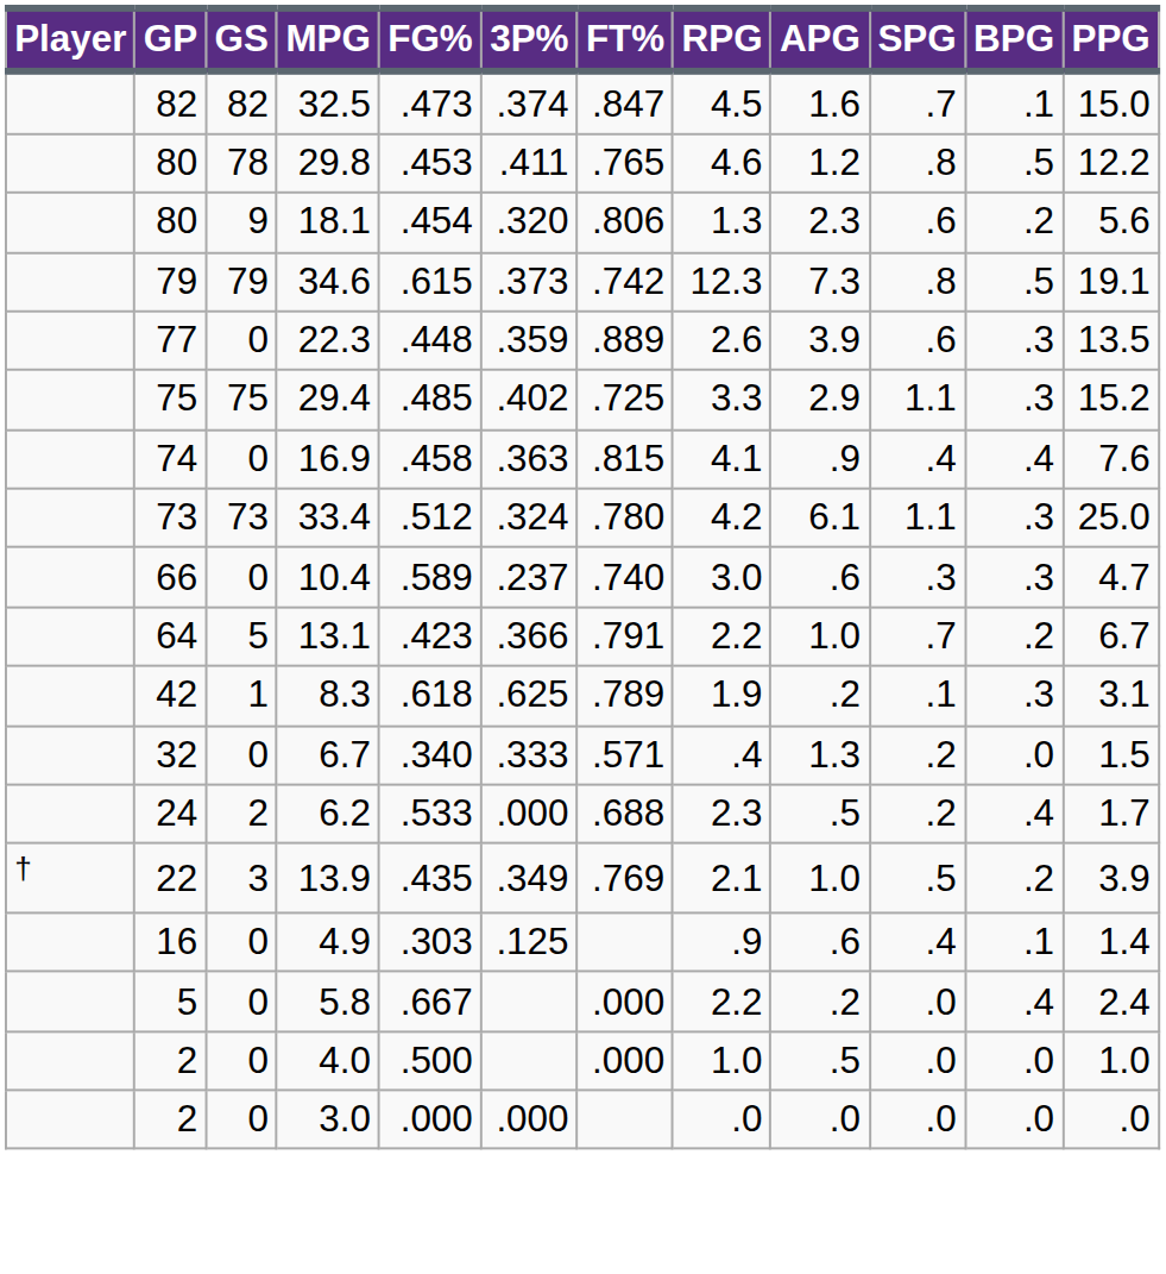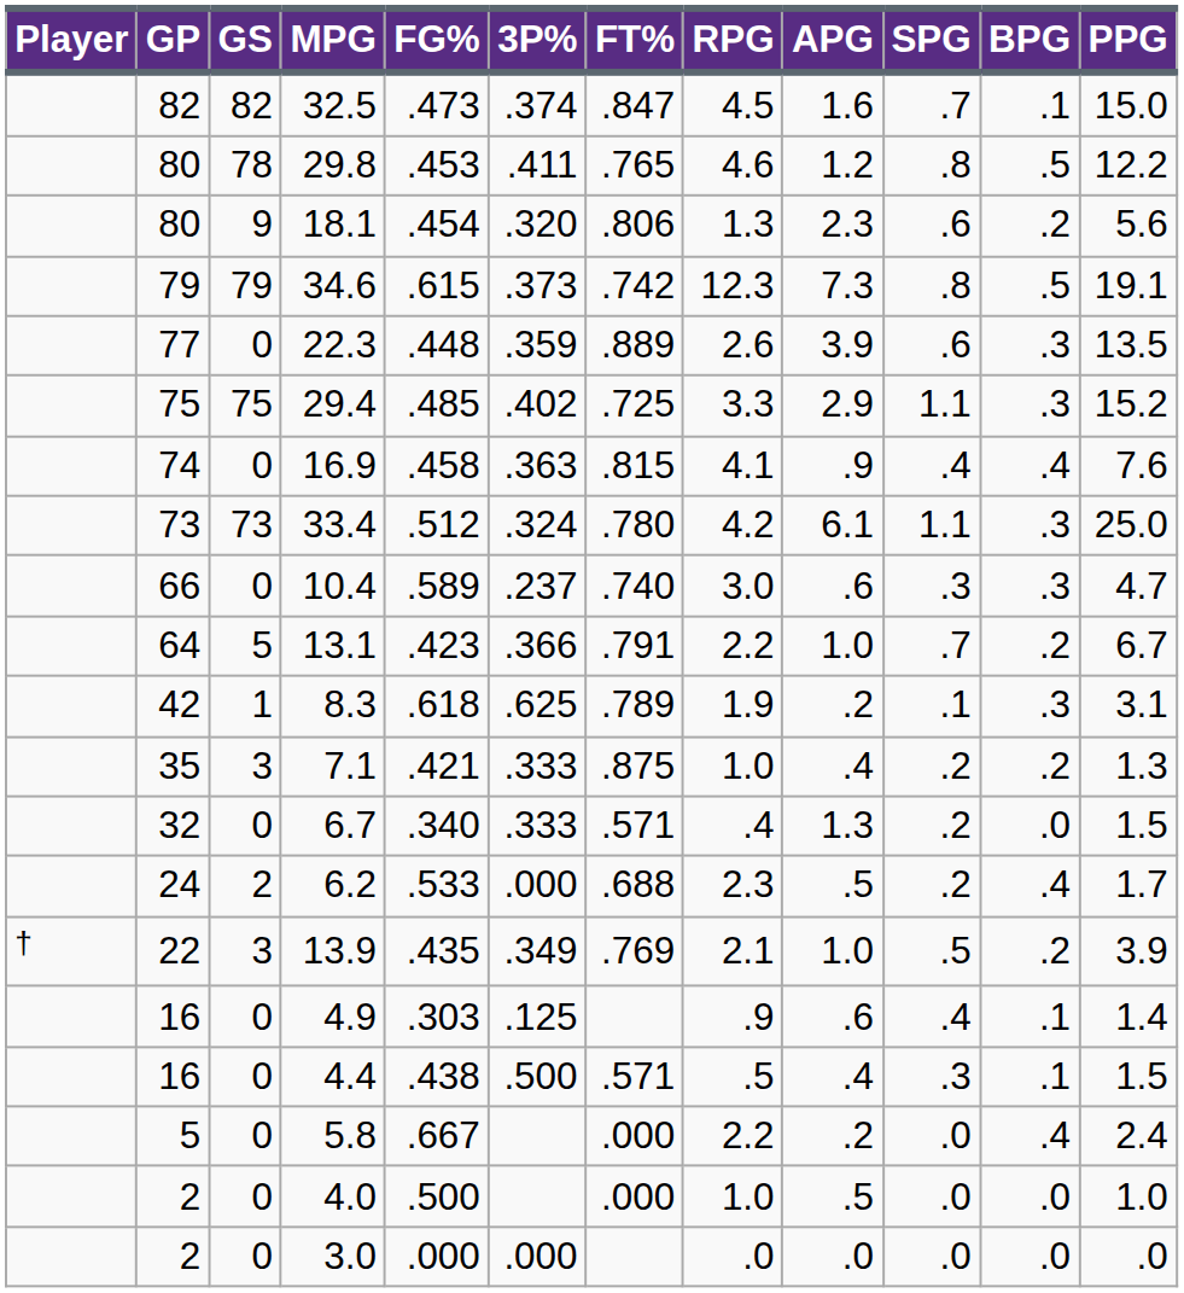+ row: 35 | 3 | 7.1 | .421 | .333 | .875 | 1.0 | .4 | .2 | .2 | 1.3
+ row: 16 | 0 | 4.4 | .438 | .500 | .571 | .5 | .4 | .3 | .1 | 1.5
